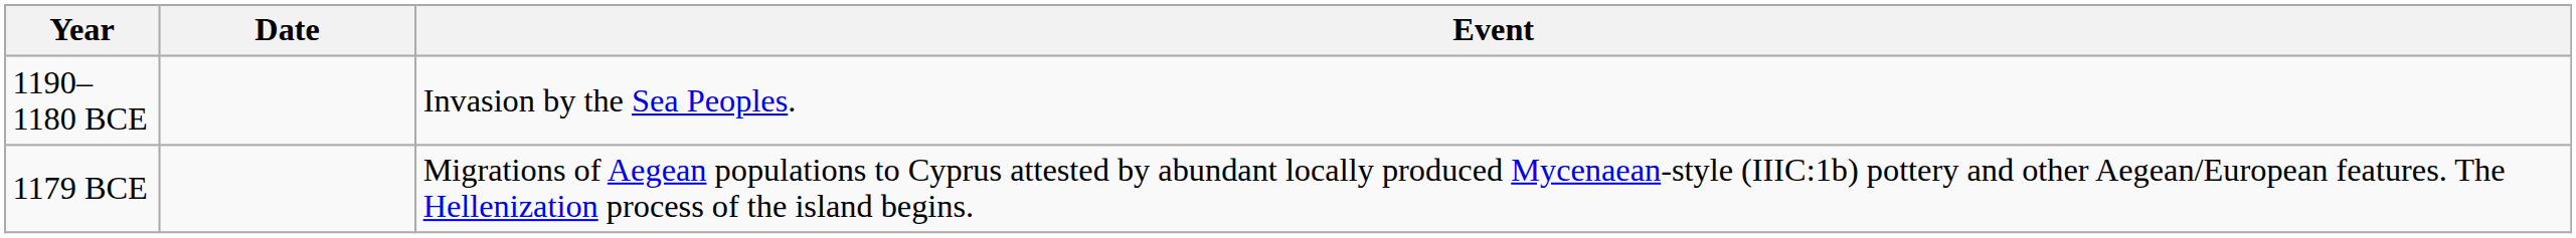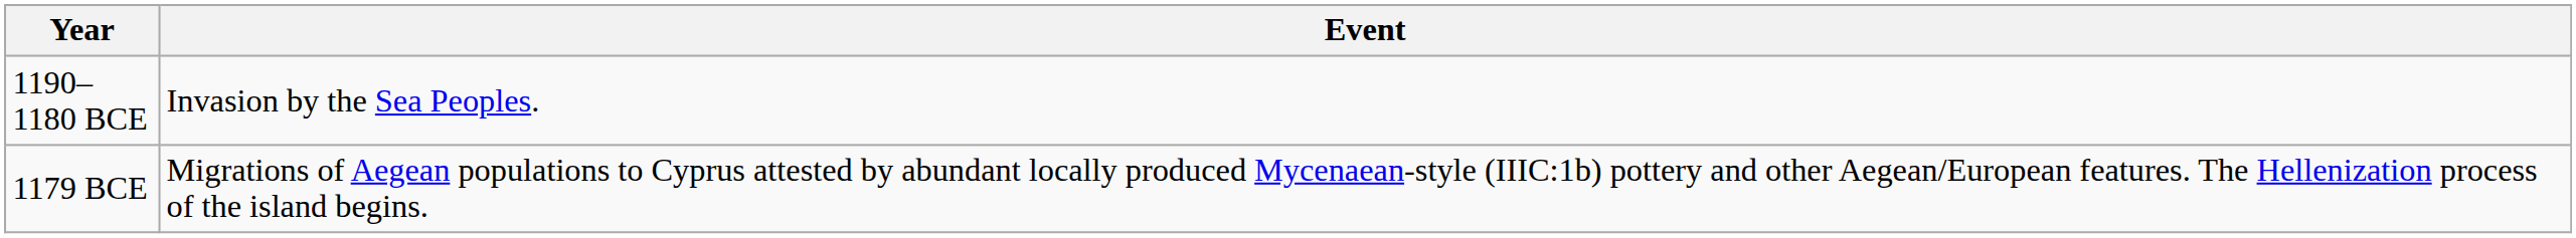- column: Date
